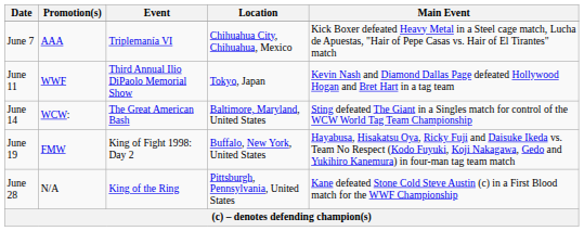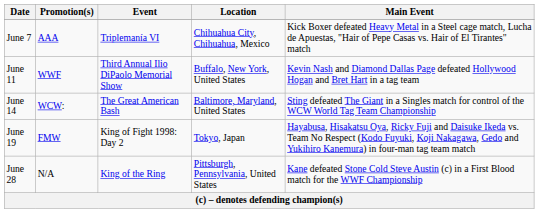June 11 | Location: Tokyo, Japan -> Buffalo, New York, United States
June 19 | Location: Buffalo, New York, United States -> Tokyo, Japan
